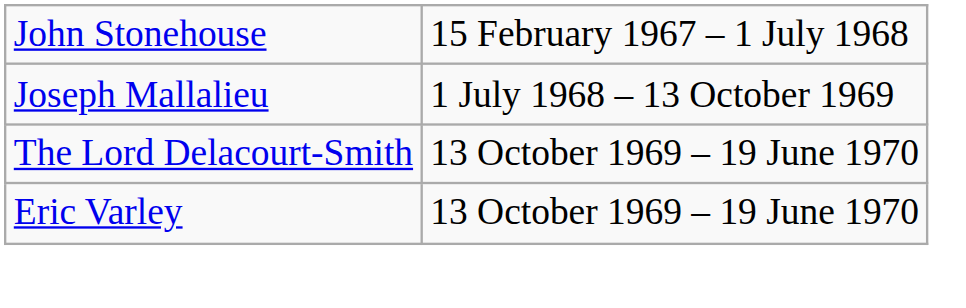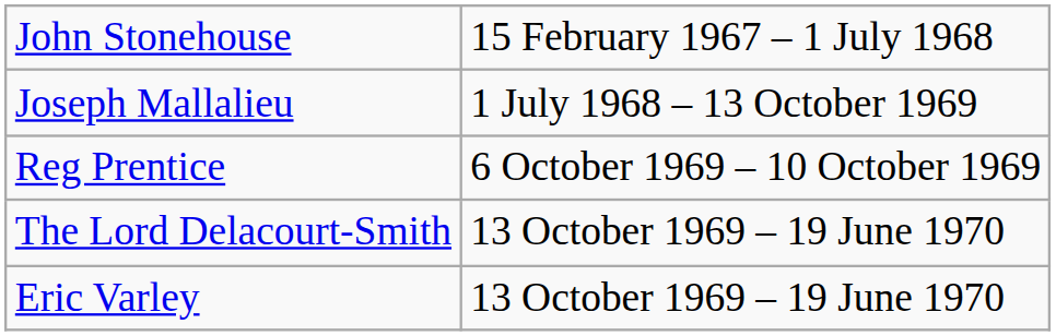+ row: Reg Prentice | 6 October 1969 – 10 October 1969
